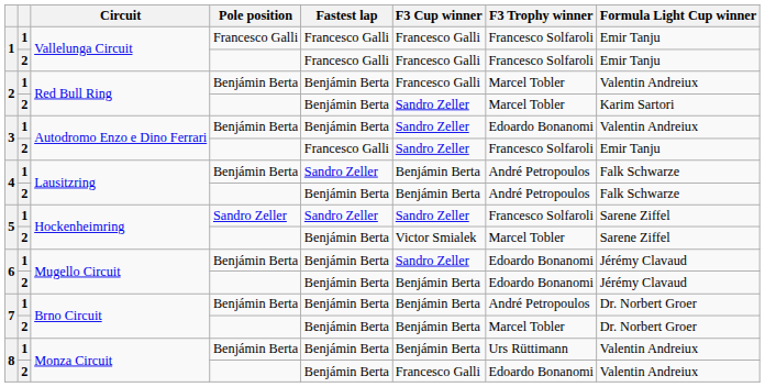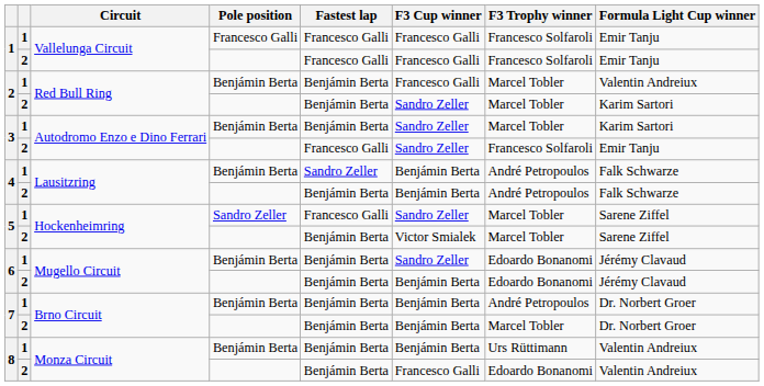3 / Benjámin Berta | F3 Trophy winner: Edoardo Bonanomi -> Marcel Tobler
3 / Benjámin Berta | Formula Light Cup winner: Valentin Andreiux -> Karim Sartori
5 / Sandro Zeller | Fastest lap: Sandro Zeller -> Francesco Galli
5 / Sandro Zeller | F3 Trophy winner: Francesco Solfaroli -> Marcel Tobler
